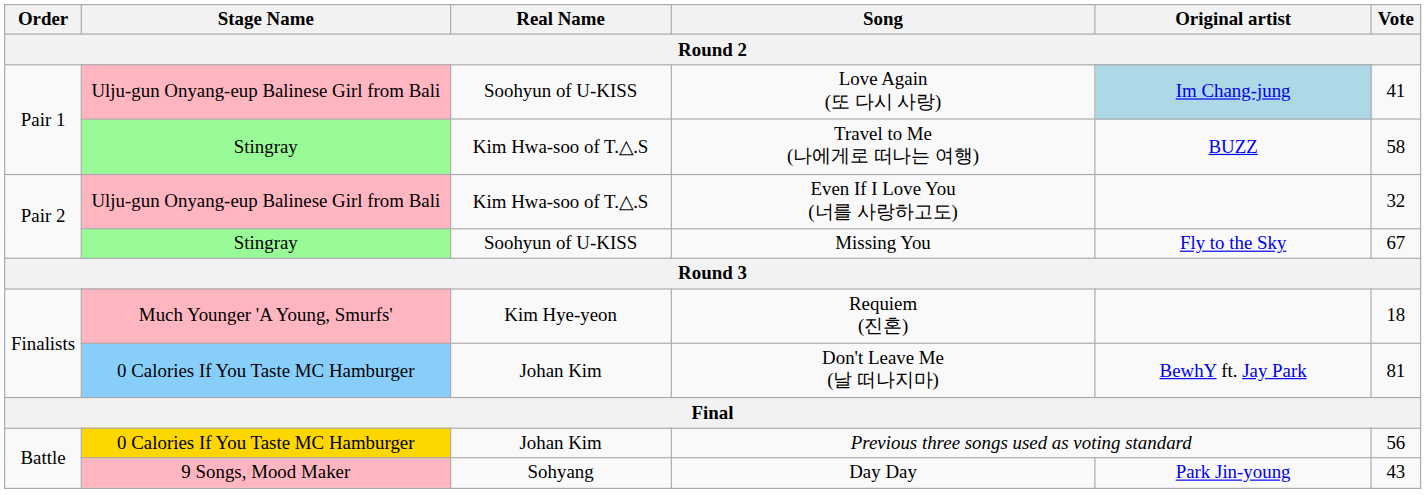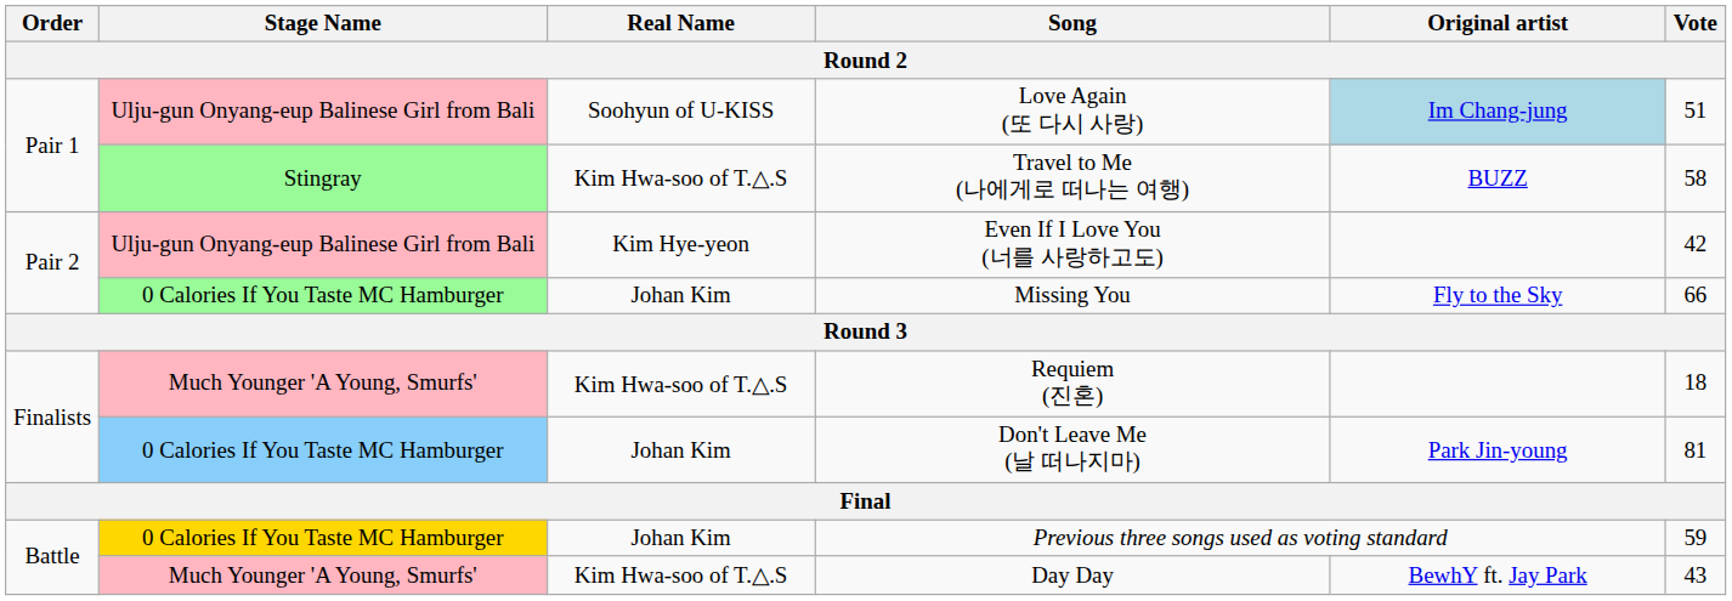Love Again (또 다시 사랑) | Vote: 41 -> 51
Even If I Love You (너를 사랑하고도) | Real Name: Kim Hwa-soo of T.△.S -> Kim Hye-yeon
Even If I Love You (너를 사랑하고도) | Vote: 32 -> 42
Missing You | Stage Name: Stingray -> 0 Calories If You Taste MC Hamburger
Missing You | Real Name: Soohyun of U-KISS -> Johan Kim
Missing You | Vote: 67 -> 66
Requiem (진혼) | Real Name: Kim Hye-yeon -> Kim Hwa-soo of T.△.S
Don't Leave Me (날 떠나지마) | Original artist: BewhY ft. Jay Park -> Park Jin-young
Previous three songs used as voting standard | Vote: 56 -> 59
Day Day | Stage Name: 9 Songs, Mood Maker -> Much Younger 'A Young, Smurfs'
Day Day | Real Name: Sohyang -> Kim Hwa-soo of T.△.S
Day Day | Original artist: Park Jin-young -> BewhY ft. Jay Park
